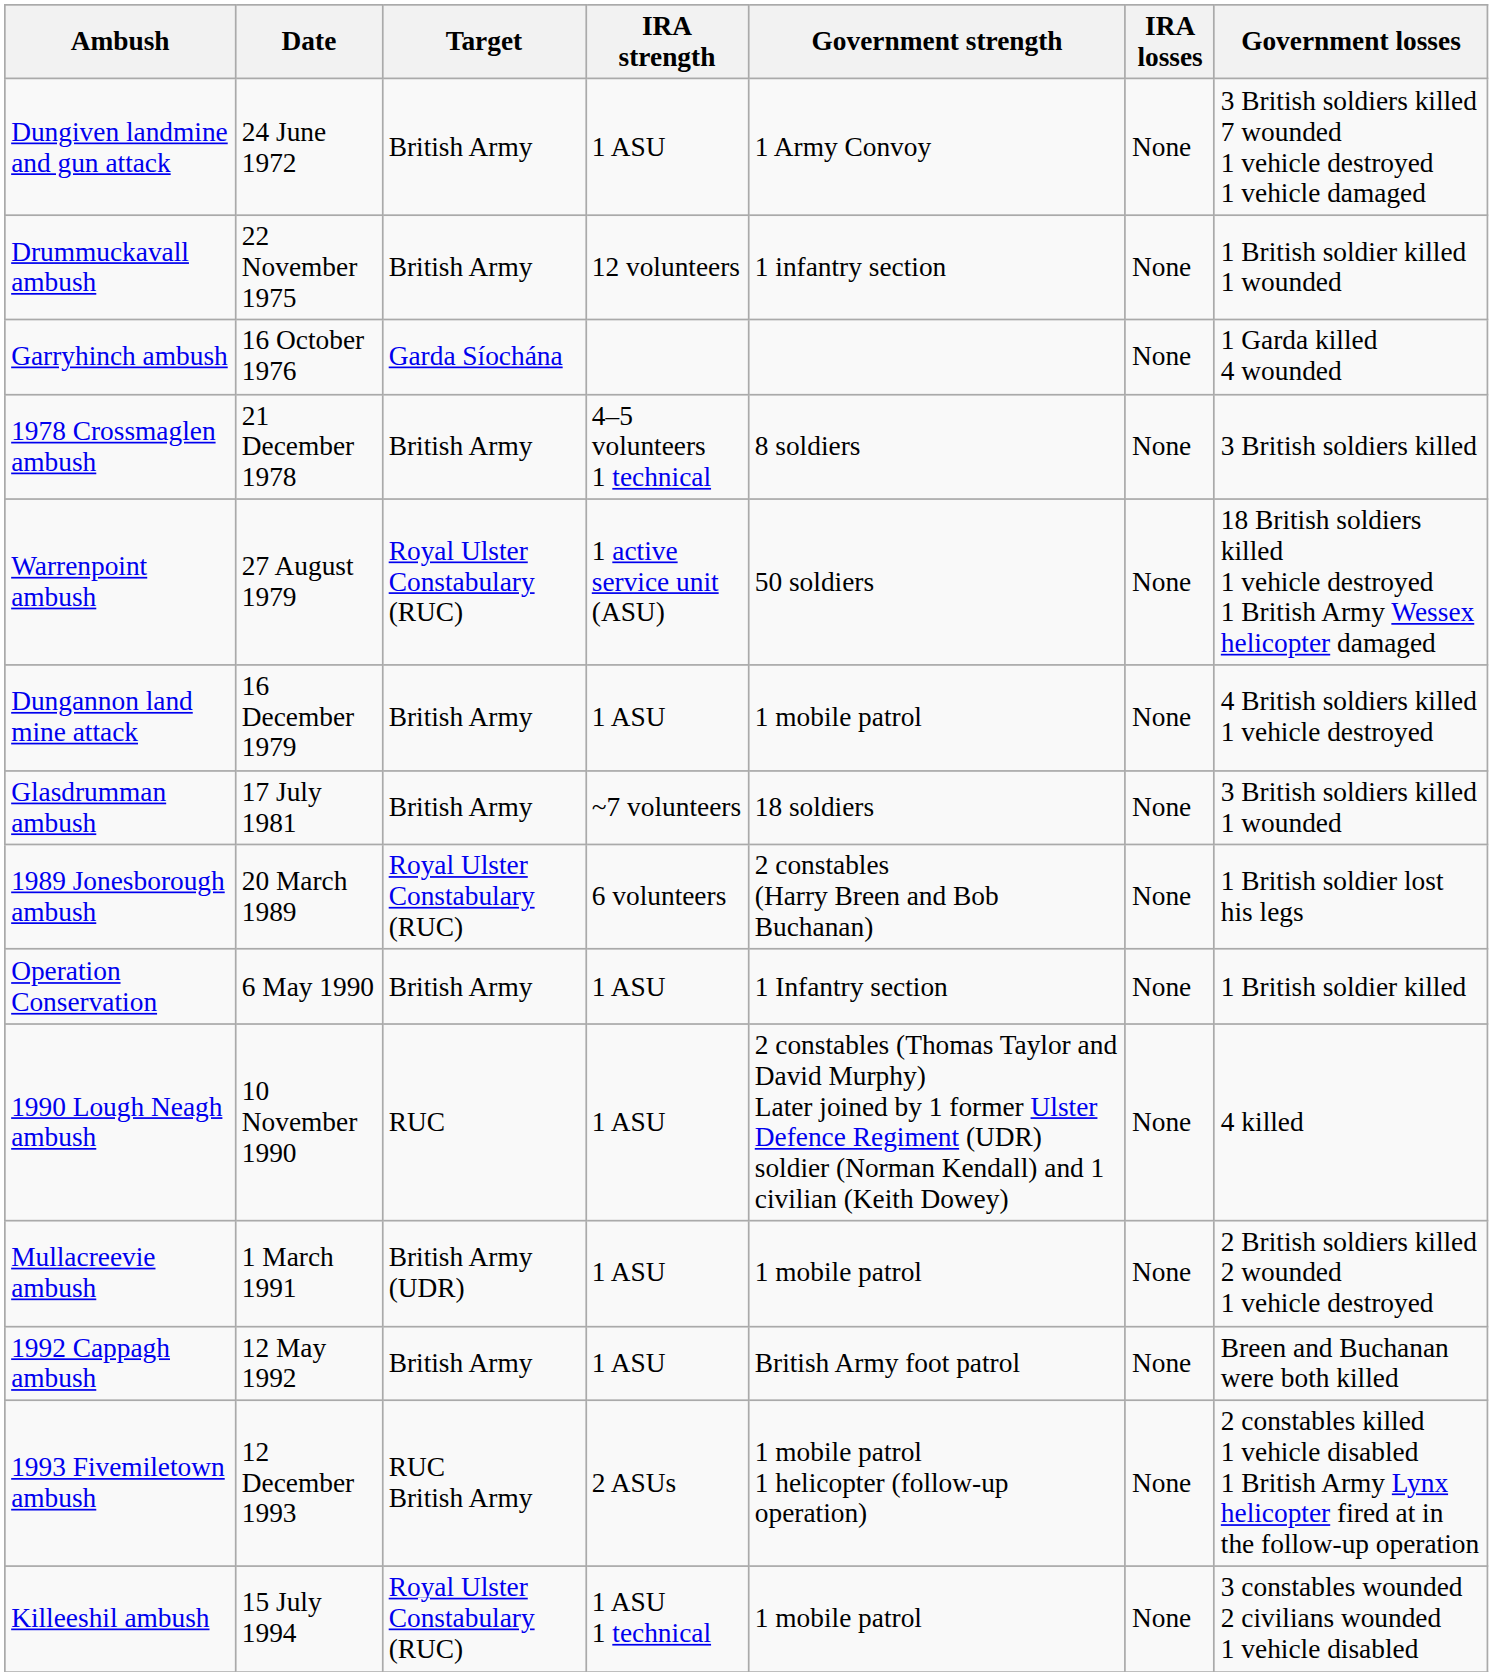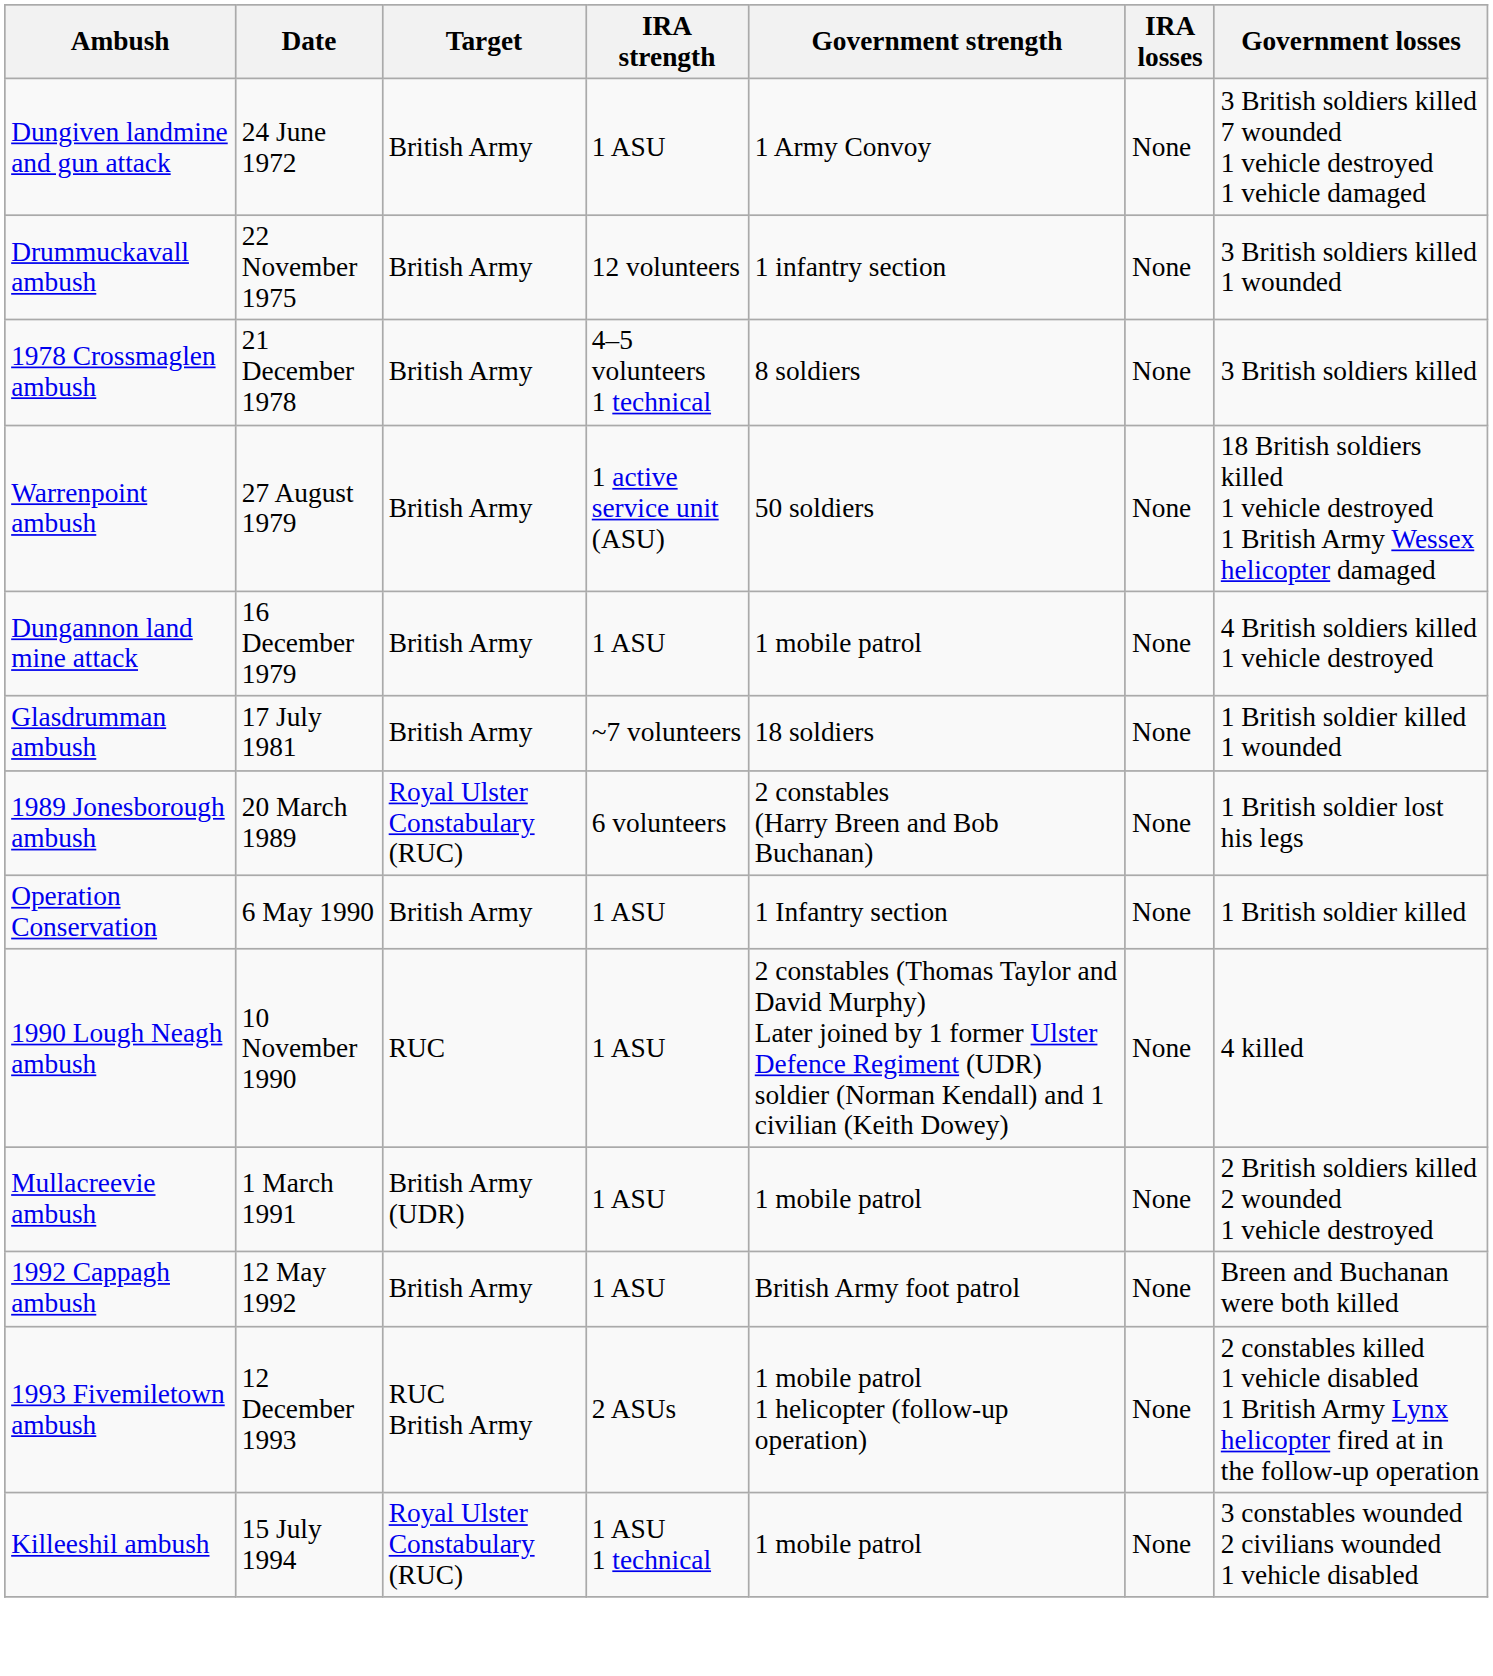Drummuckavall ambush | Government losses: 1 British soldier killed 1 wounded -> 3 British soldiers killed 1 wounded
- row: Garryhinch ambush | 16 October 1976 | Garda Síochána | None | 1 Garda killed 4 wounded
Warrenpoint ambush | Target: Royal Ulster Constabulary (RUC) -> British Army
Glasdrumman ambush | Government losses: 3 British soldiers killed 1 wounded -> 1 British soldier killed 1 wounded
